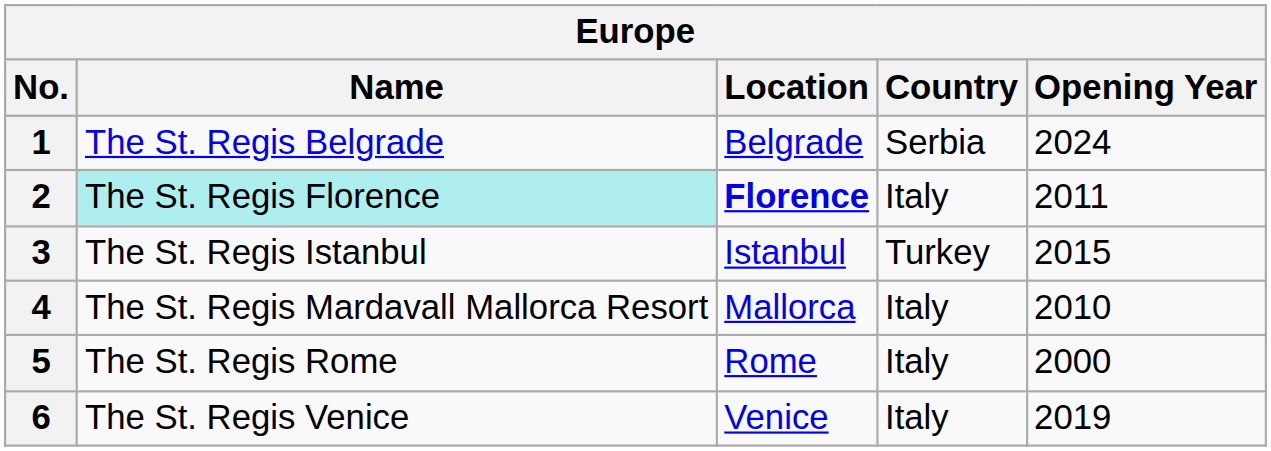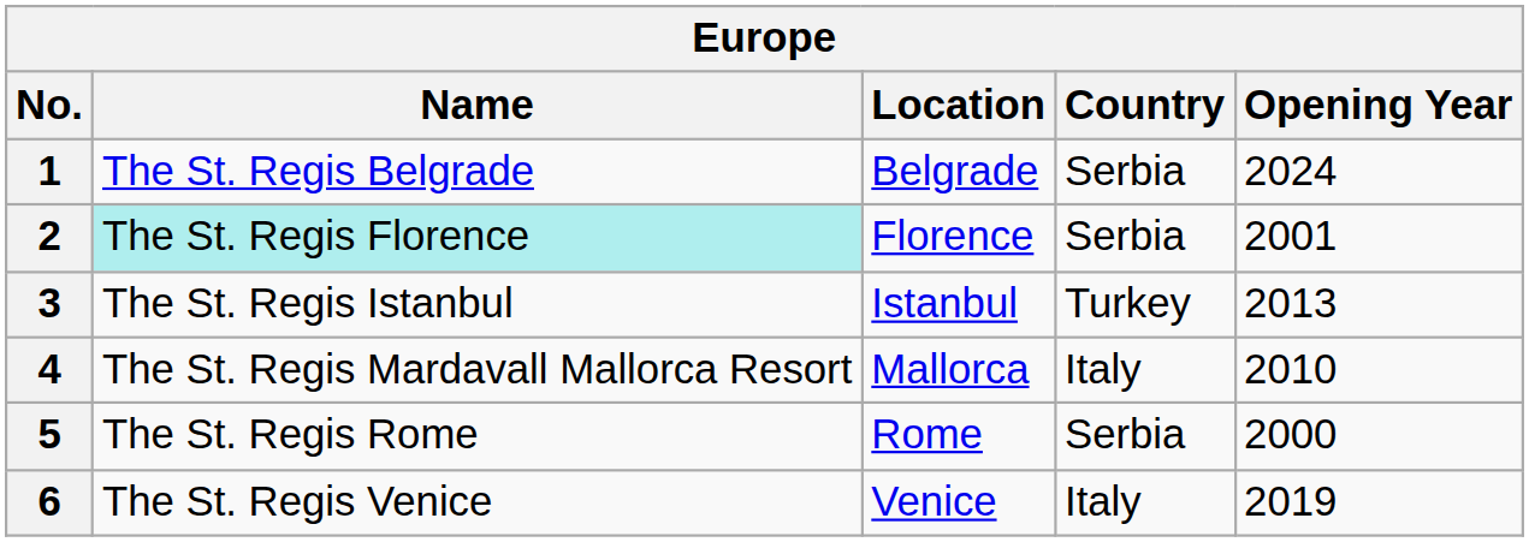2 | Location: bold -> normal
2 | Country: Italy -> Serbia
2 | Opening Year: 2011 -> 2001
3 | Opening Year: 2015 -> 2013
5 | Country: Italy -> Serbia
